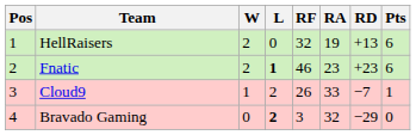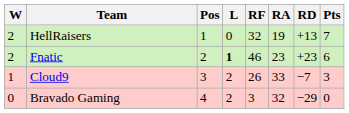columns swapped: Pos <-> W
HellRaisers | Pts: 6 -> 7
Cloud9 | Pts: 1 -> 3
Bravado Gaming | L: bold -> normal
